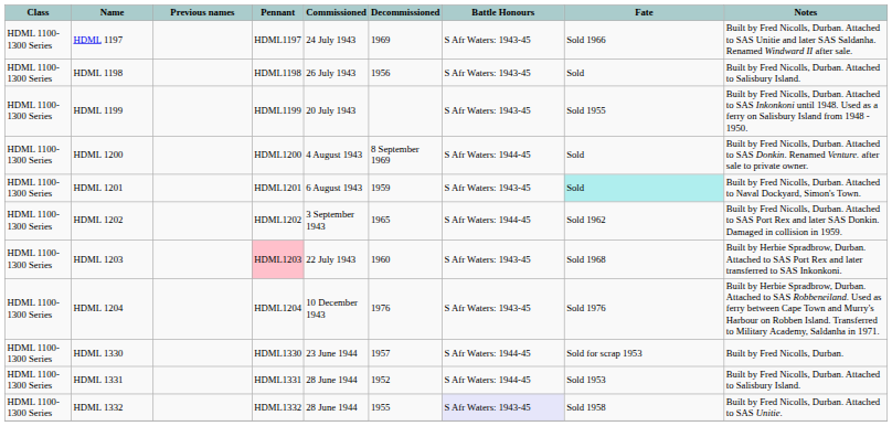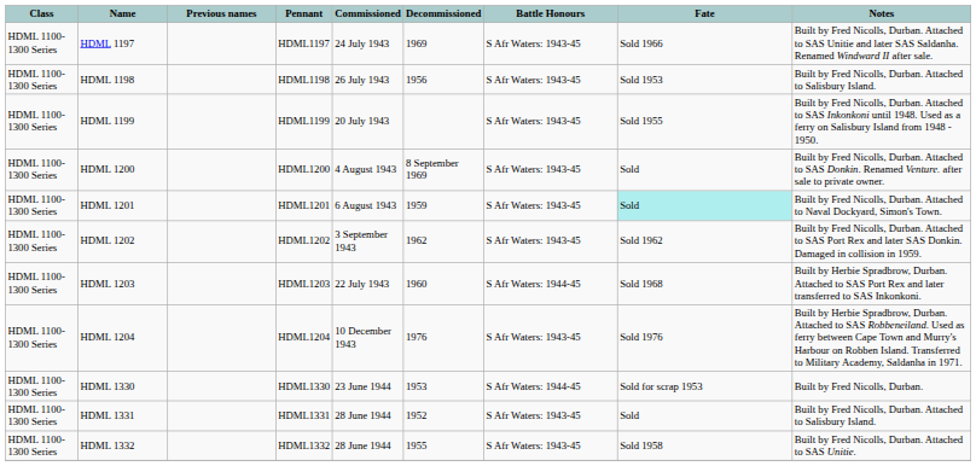HDML 1198 | Fate: Sold -> Sold 1953
HDML 1200 | Battle Honours: S Afr Waters: 1944-45 -> S Afr Waters: 1943-45
HDML 1202 | Decommissioned: 1965 -> 1962
HDML 1202 | Battle Honours: S Afr Waters: 1944-45 -> S Afr Waters: 1943-45
HDML 1203 | Pennant: pink background -> no background
HDML 1203 | Battle Honours: S Afr Waters: 1943-45 -> S Afr Waters: 1944-45
HDML 1330 | Decommissioned: 1957 -> 1953
HDML 1331 | Battle Honours: S Afr Waters: 1944-45 -> S Afr Waters: 1943-45
HDML 1331 | Fate: Sold 1953 -> Sold
HDML 1332 | Battle Honours: lavender background -> no background
